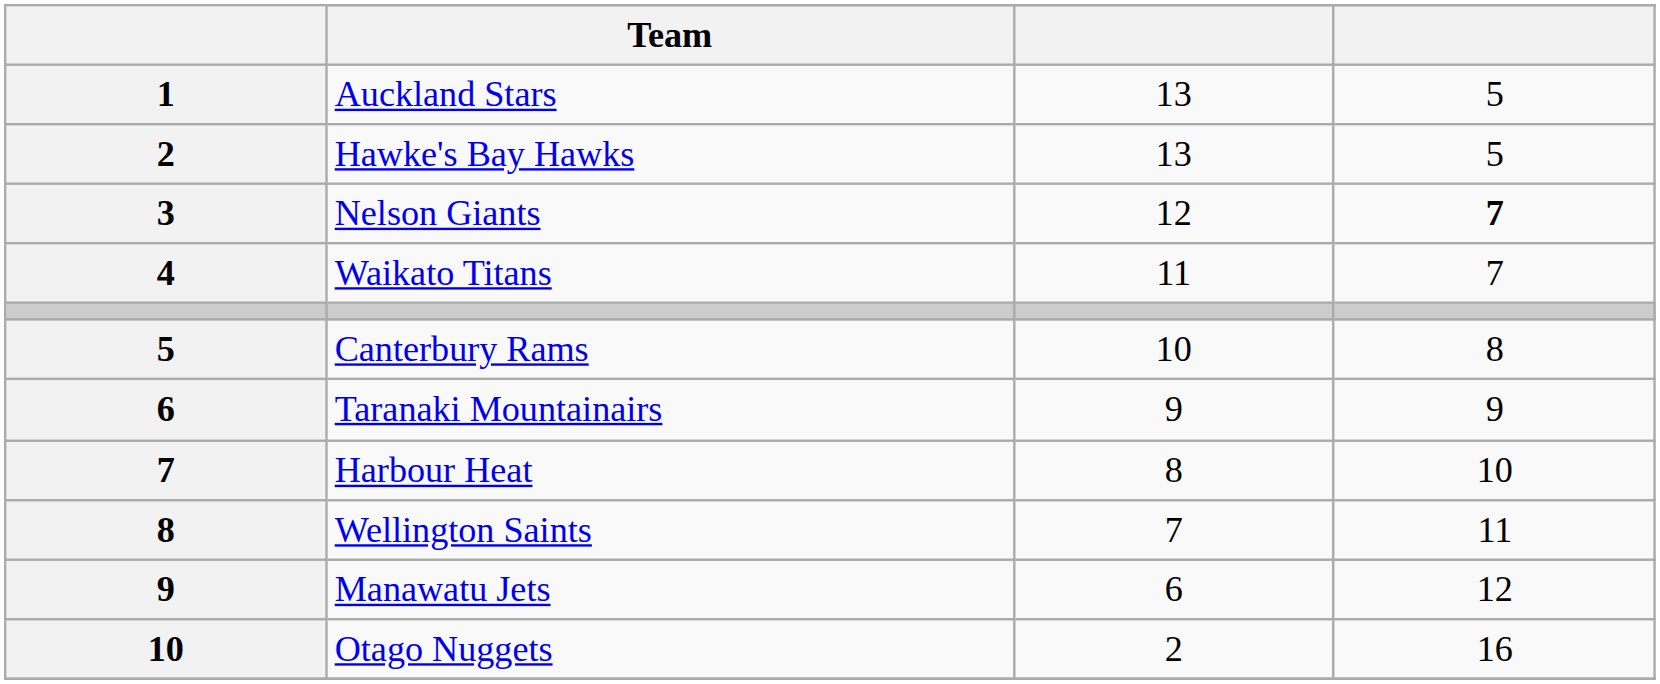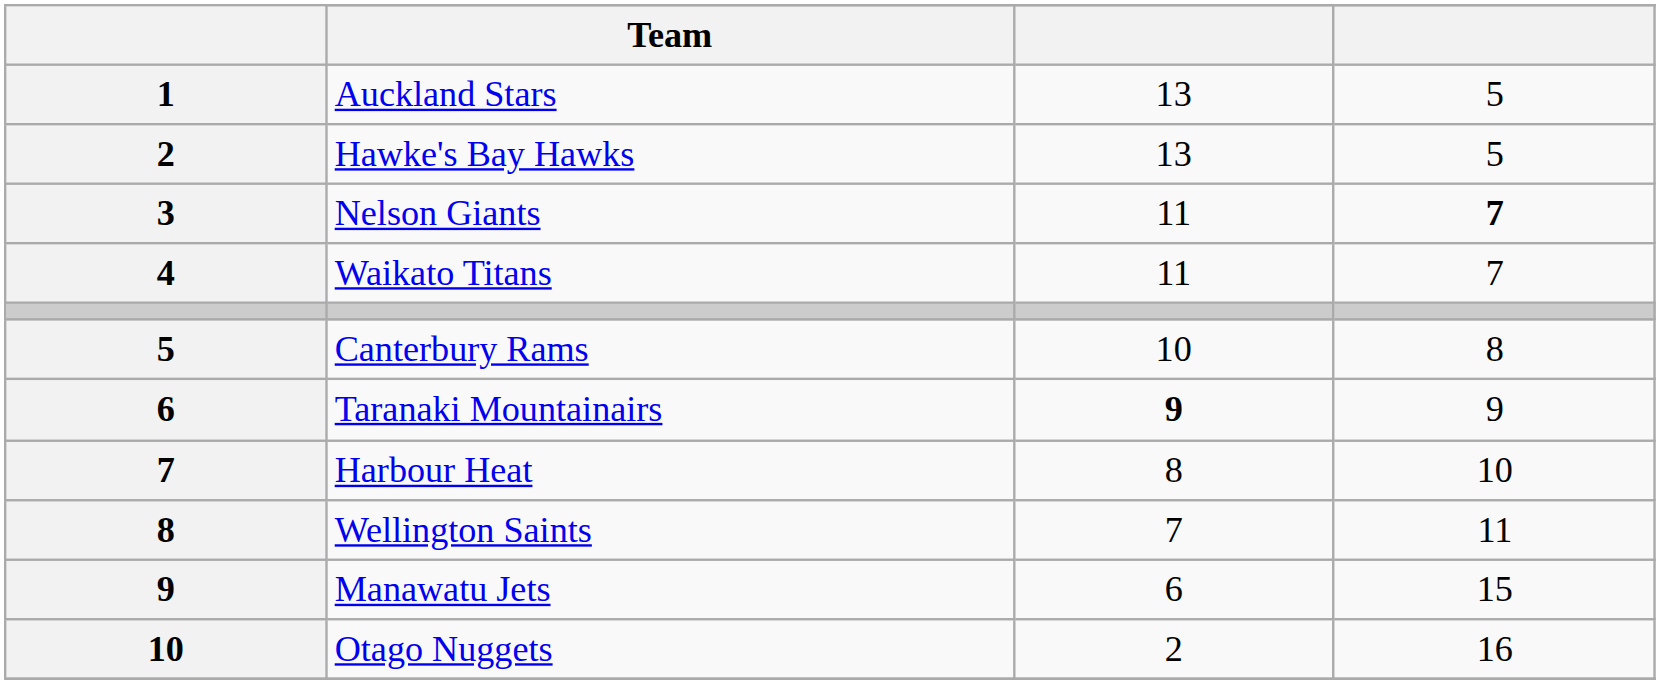Nelson Giants | column 3: 12 -> 11
Taranaki Mountainairs | column 3: normal -> bold
Manawatu Jets | column 4: 12 -> 15
